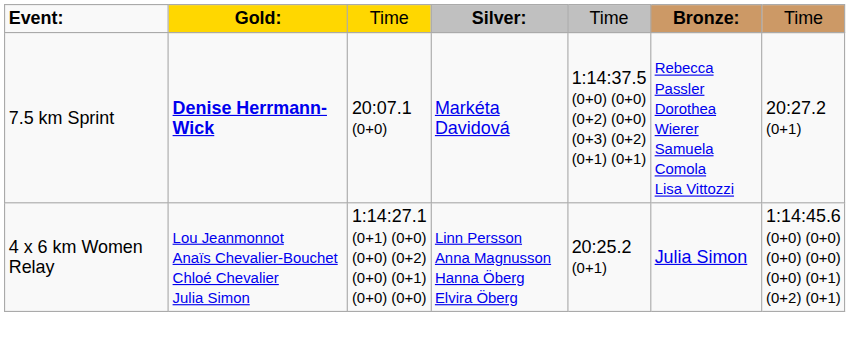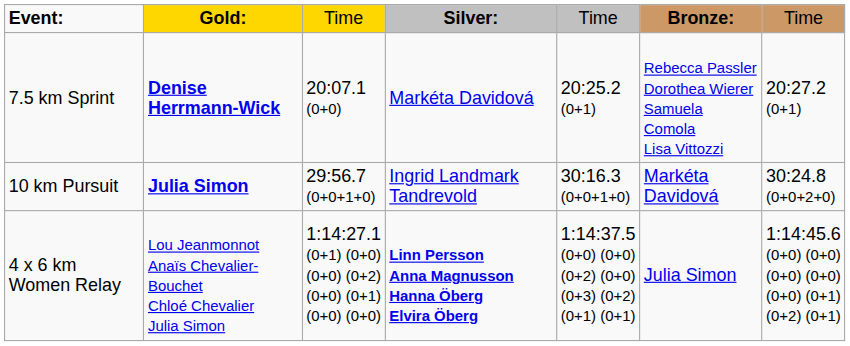7.5 km Sprint | column 5: 1:14:37.5 (0+0) (0+0) (0+2) (0+0) (0+3) (0+2) (0+1) (0+1) -> 20:25.2 (0+1)
+ row: 10 km Pursuit | Julia Simon | 29:56.7 (0+0+1+0) | Ingrid Landmark Tandrevold | 30:16.3 (0+0+1+0) | Markéta Davidová | 30:24.8 (0+0+2+0)
4 x 6 km Women Relay | column 4: normal -> bold
4 x 6 km Women Relay | column 5: 20:25.2 (0+1) -> 1:14:37.5 (0+0) (0+0) (0+2) (0+0) (0+3) (0+2) (0+1) (0+1)
